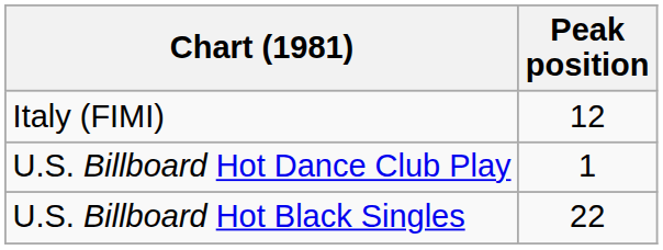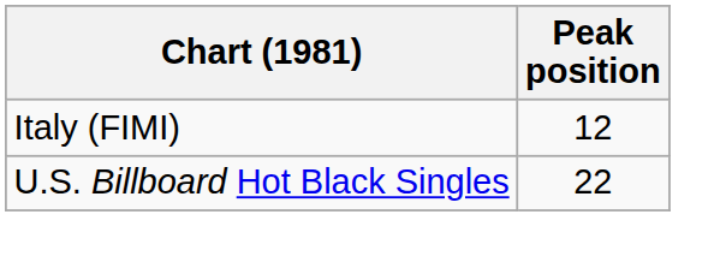- row: U.S. Billboard Hot Dance Club Play | 1
